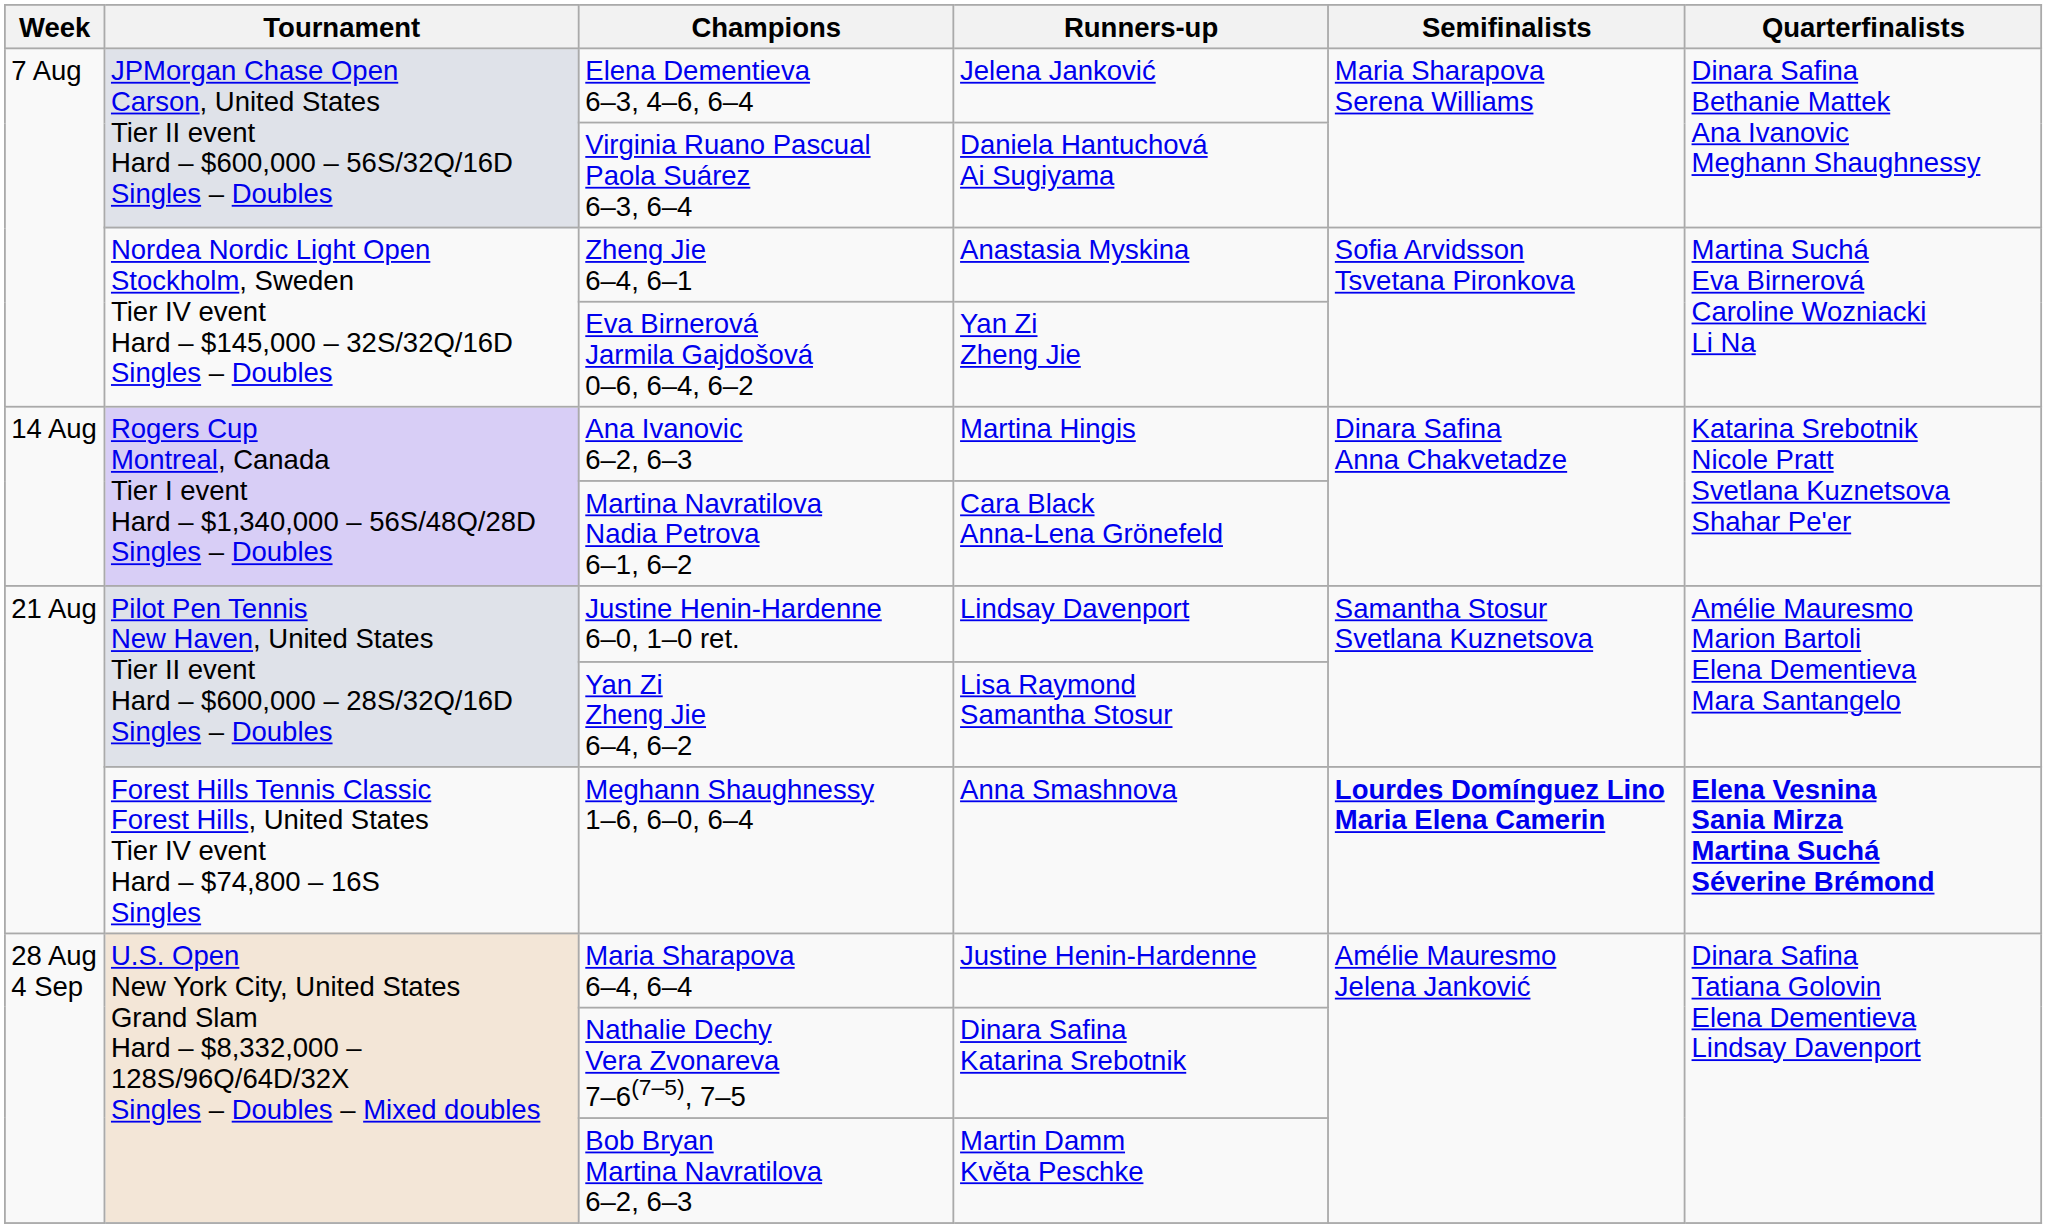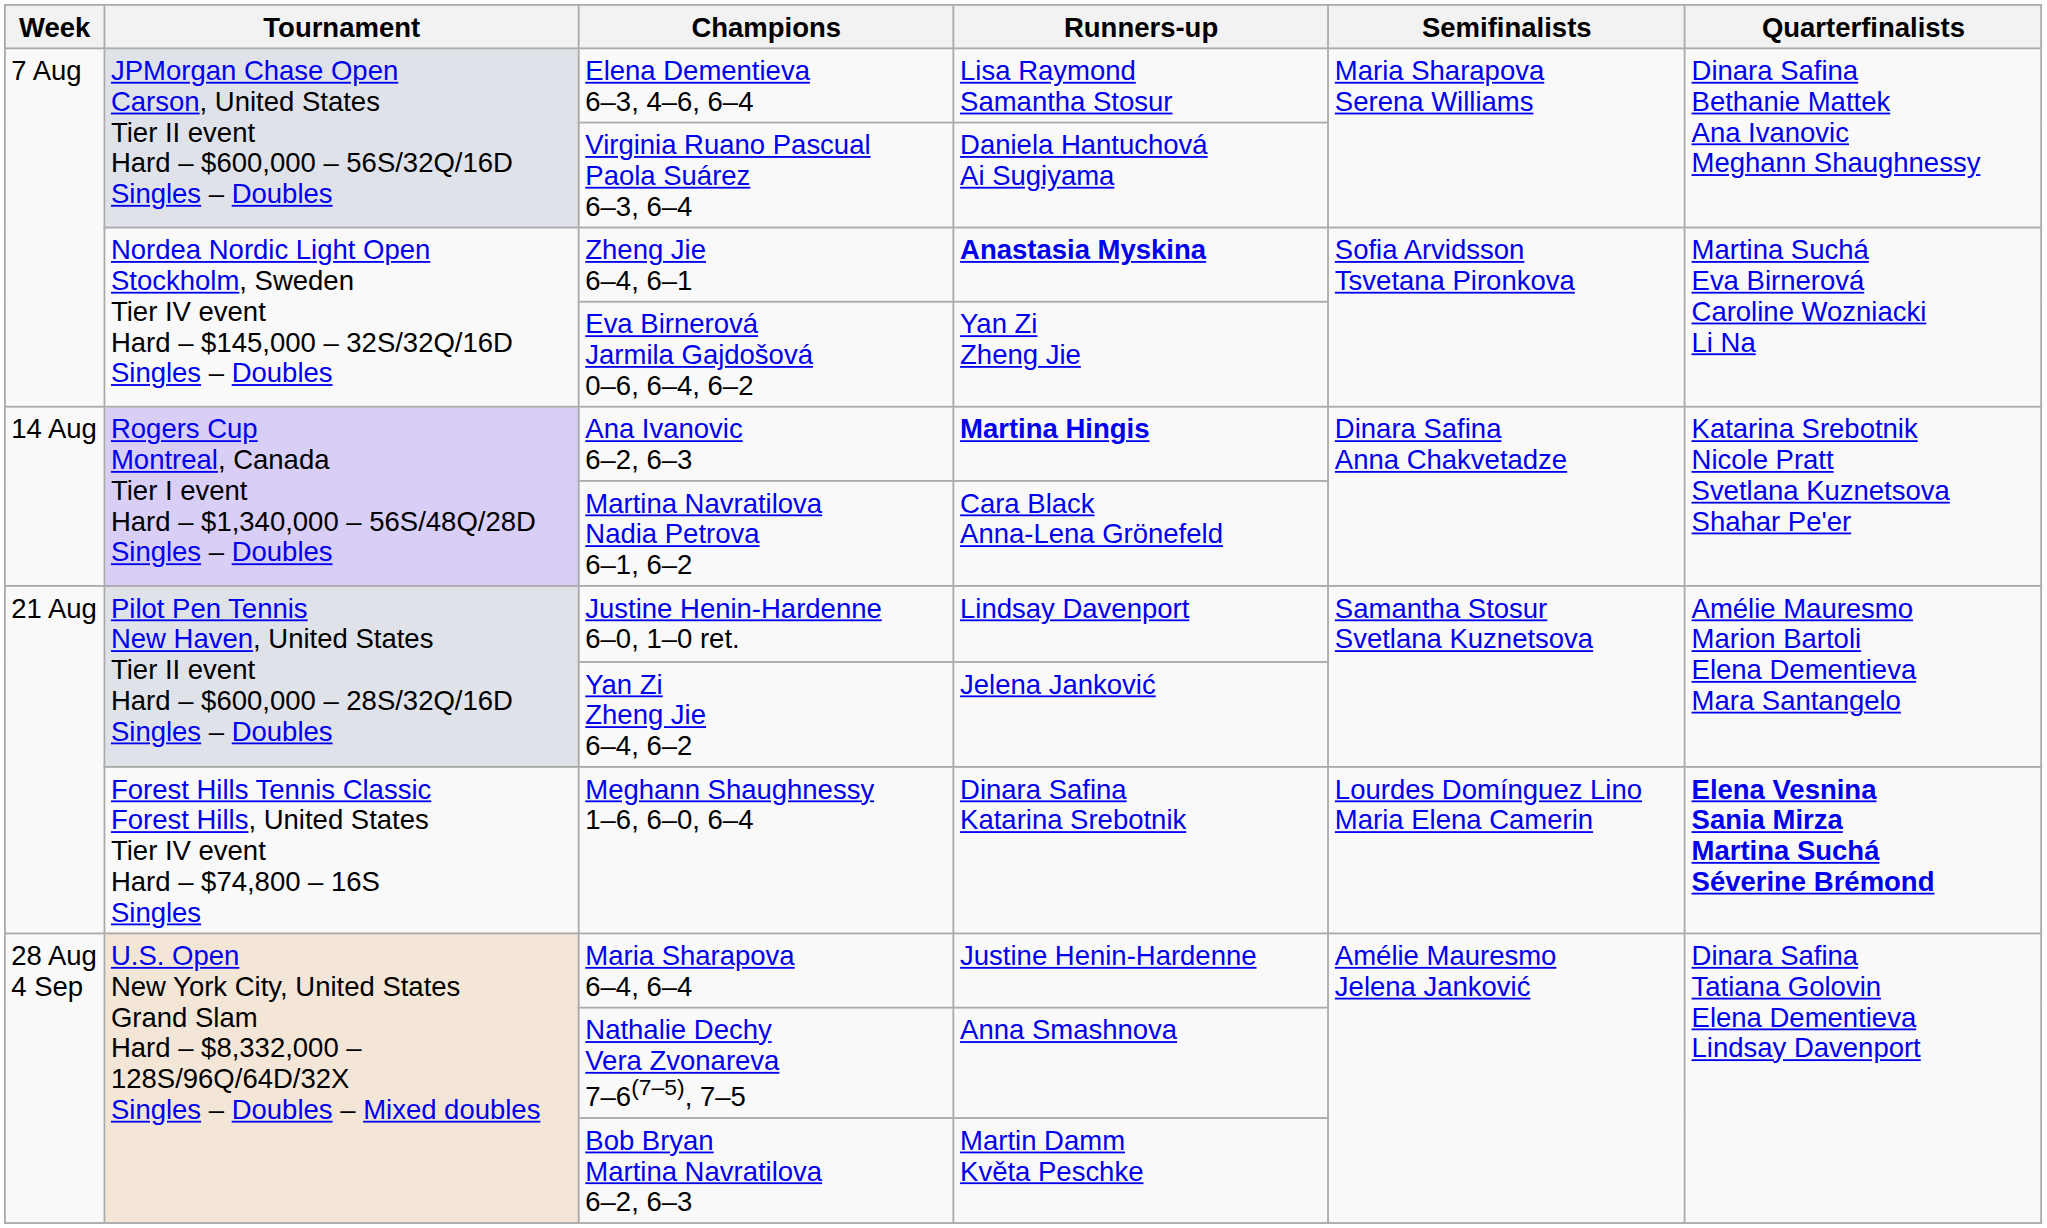Elena Dementieva 6–3, 4–6, 6–4 | Runners-up: Jelena Janković -> Lisa Raymond Samantha Stosur
Zheng Jie 6–4, 6–1 | Runners-up: normal -> bold
Ana Ivanovic 6–2, 6–3 | Runners-up: normal -> bold
Yan Zi Zheng Jie 6–4, 6–2 | Runners-up: Lisa Raymond Samantha Stosur -> Jelena Janković
Meghann Shaughnessy 1–6, 6–0, 6–4 | Runners-up: Anna Smashnova -> Dinara Safina Katarina Srebotnik
Meghann Shaughnessy 1–6, 6–0, 6–4 | Semifinalists: bold -> normal
Nathalie Dechy Vera Zvonareva 7–6(7–5), 7–5 | Runners-up: Dinara Safina Katarina Srebotnik -> Anna Smashnova
